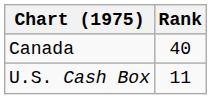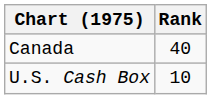U.S. Cash Box | Rank: 11 -> 10
